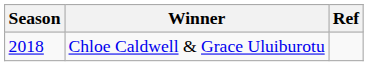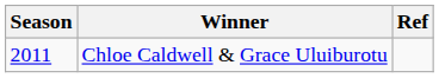Chloe Caldwell & Grace Uluiburotu | Season: 2018 -> 2011
